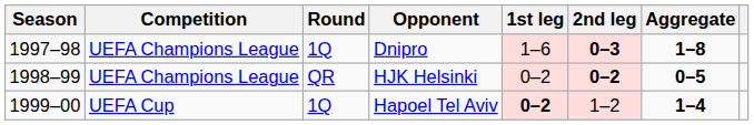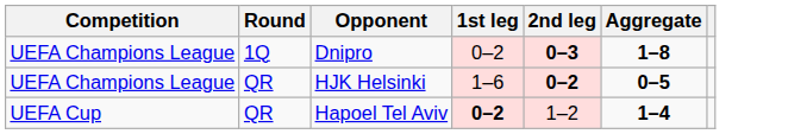- column: Season | 1997–98 | 1998–99 | 1999–00
Dnipro | 1st leg: 1–6 -> 0–2
HJK Helsinki | 1st leg: 0–2 -> 1–6
Hapoel Tel Aviv | Round: 1Q -> QR
